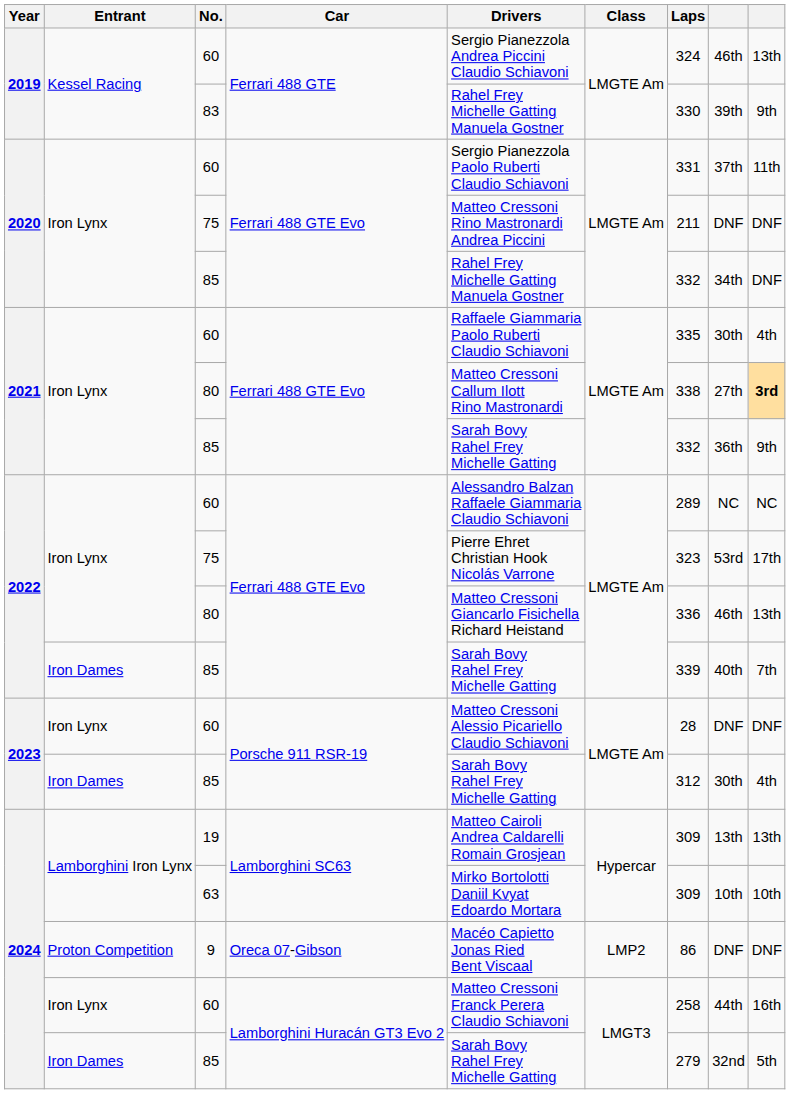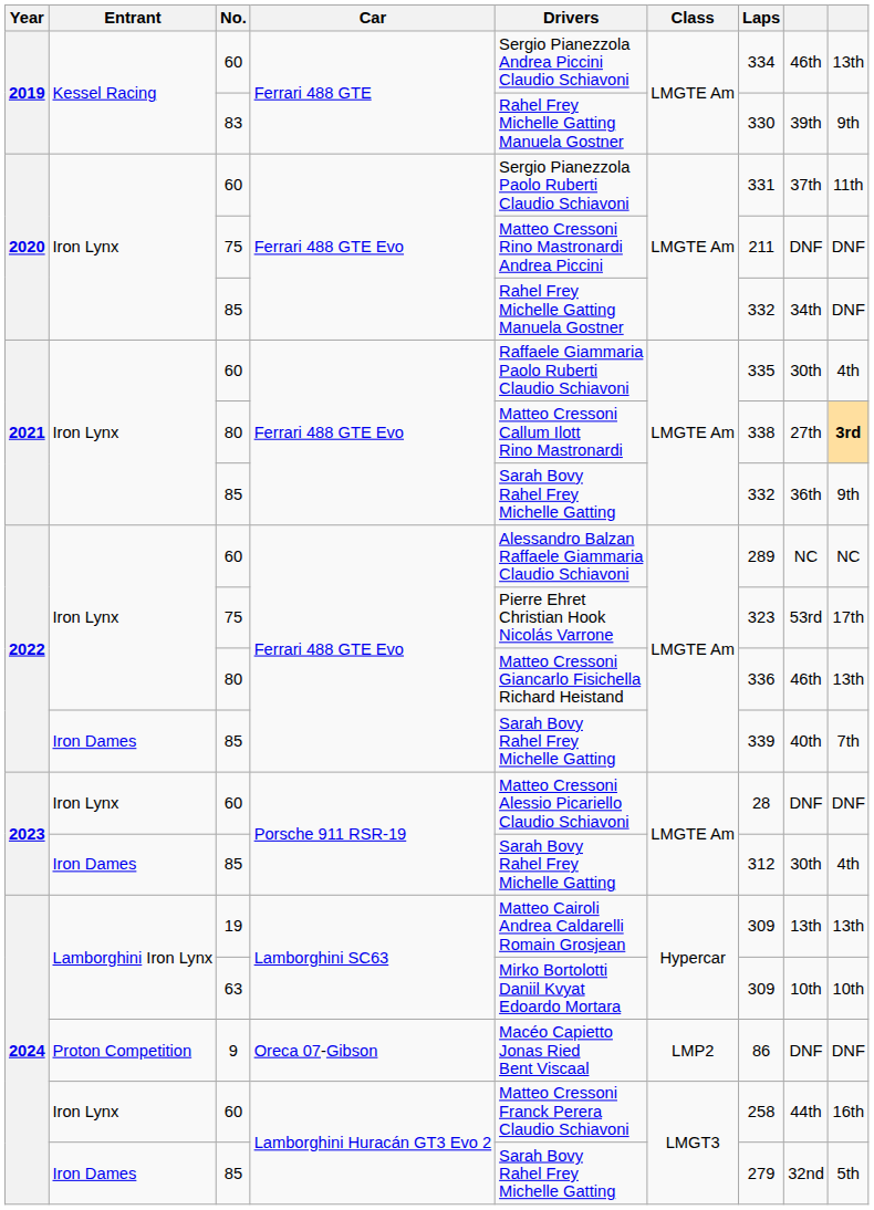2019 / 60 | Laps: 324 -> 334
